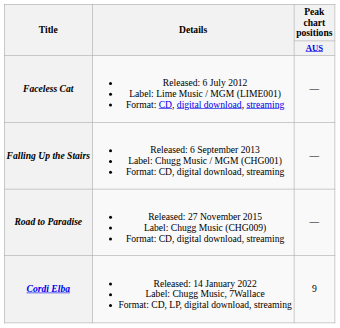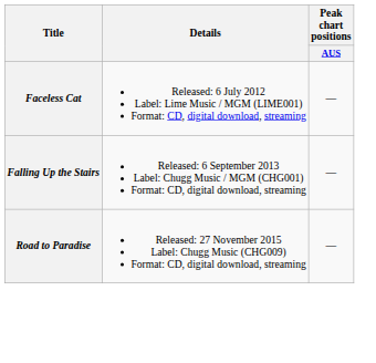- row: Cordi Elba | Released: 14 January 2022 Label: Chugg Music, 7Wallace Format: CD, LP, digital download, streaming | 9
